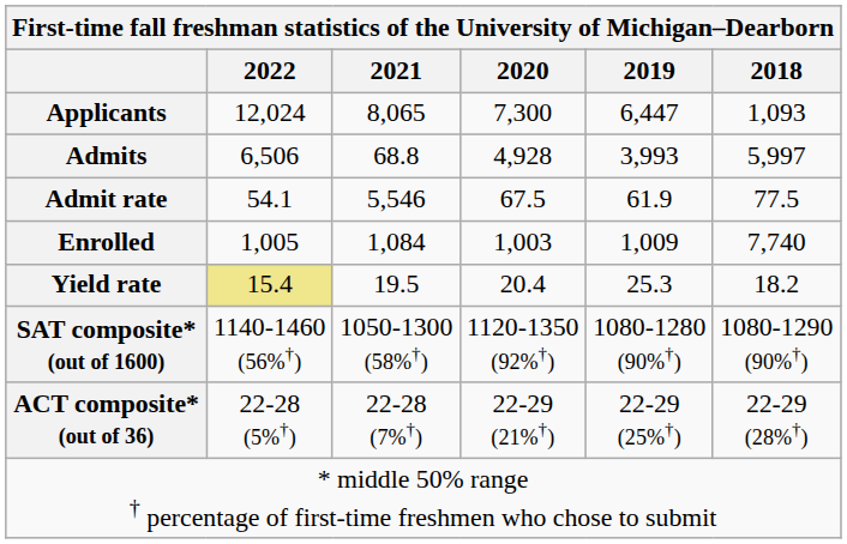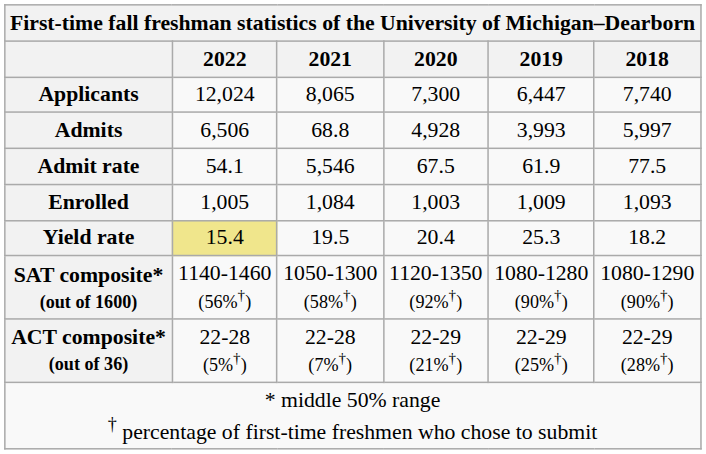Applicants | 2018: 1,093 -> 7,740
Enrolled | 2018: 7,740 -> 1,093
